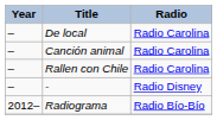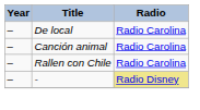- | Radio: no background -> khaki background
- row: 2012– | Radiograma | Radio Bío-Bío
